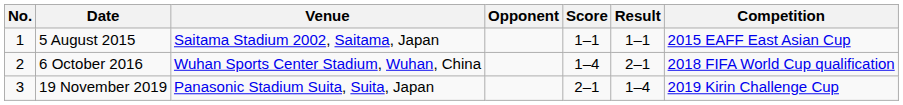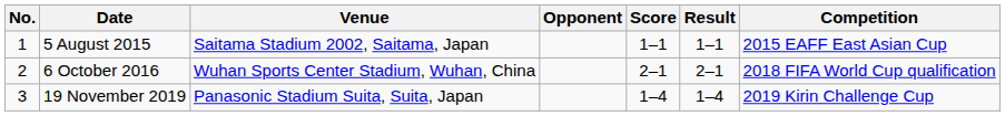6 October 2016 | Score: 1–4 -> 2–1
19 November 2019 | Score: 2–1 -> 1–4
